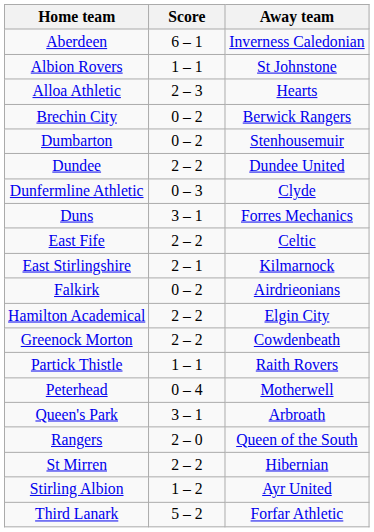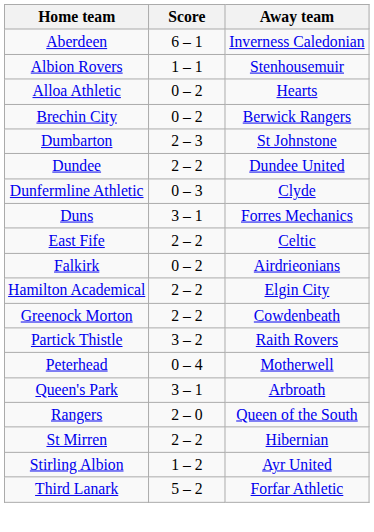Albion Rovers | Away team: St Johnstone -> Stenhousemuir
Alloa Athletic | Score: 2 – 3 -> 0 – 2
Dumbarton | Score: 0 – 2 -> 2 – 3
Dumbarton | Away team: Stenhousemuir -> St Johnstone
- row: East Stirlingshire | 2 – 1 | Kilmarnock
Partick Thistle | Score: 1 – 1 -> 3 – 2
